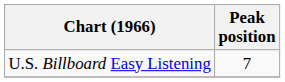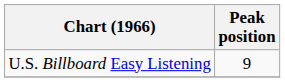U.S. Billboard Easy Listening | Peak position: 7 -> 9
